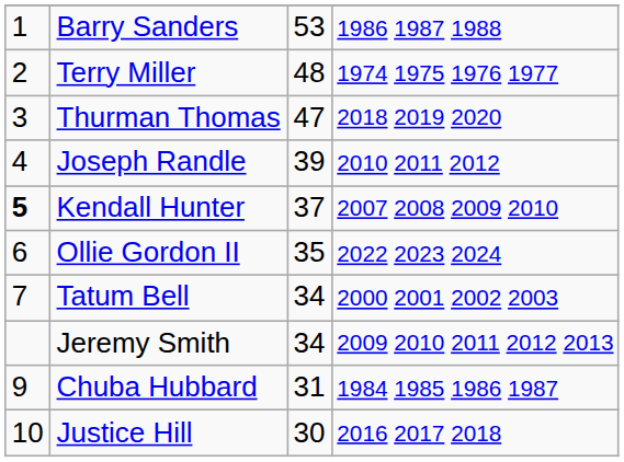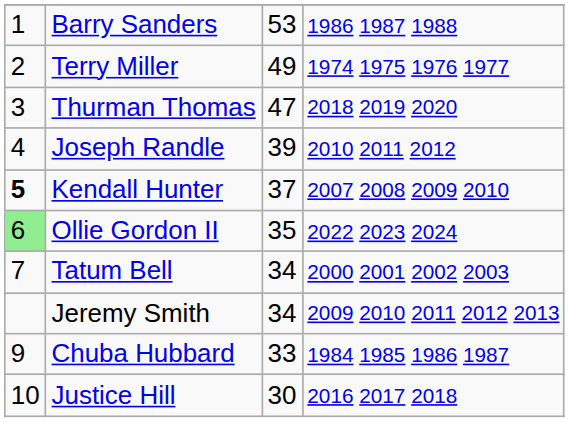Terry Miller | column 3: 48 -> 49
Ollie Gordon II | column 1: no background -> lightgreen background
Chuba Hubbard | column 3: 31 -> 33
